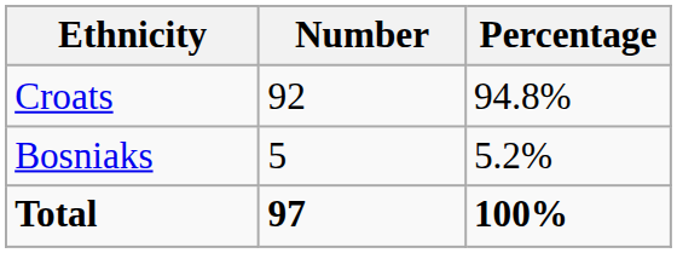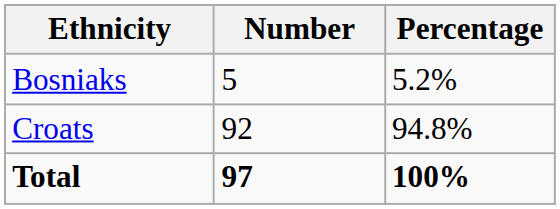rows swapped: Croats <-> Bosniaks
